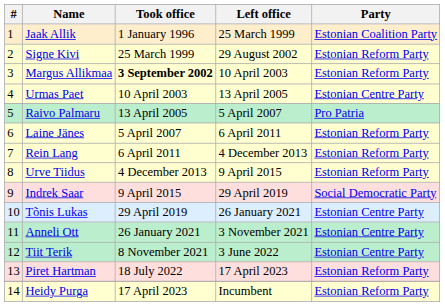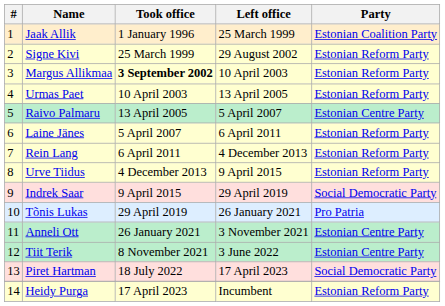Urmas Paet | Party: Estonian Centre Party -> Estonian Reform Party
Raivo Palmaru | Party: Pro Patria -> Estonian Centre Party
Tõnis Lukas | Party: Estonian Centre Party -> Pro Patria
Piret Hartman | Party: Estonian Reform Party -> Social Democratic Party
